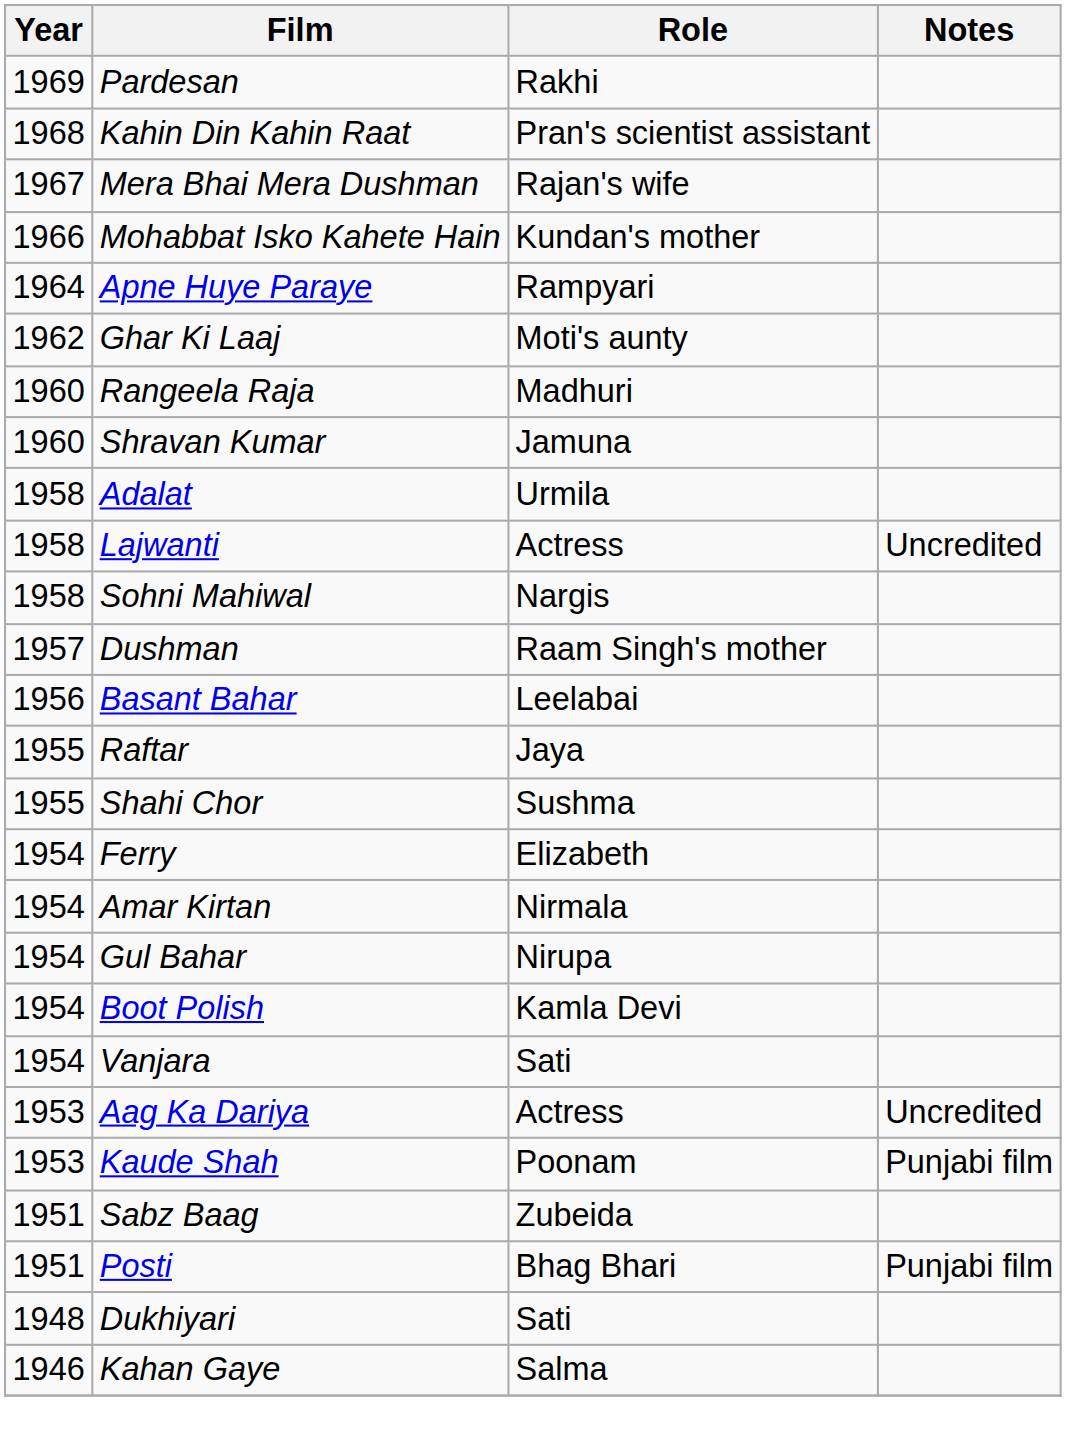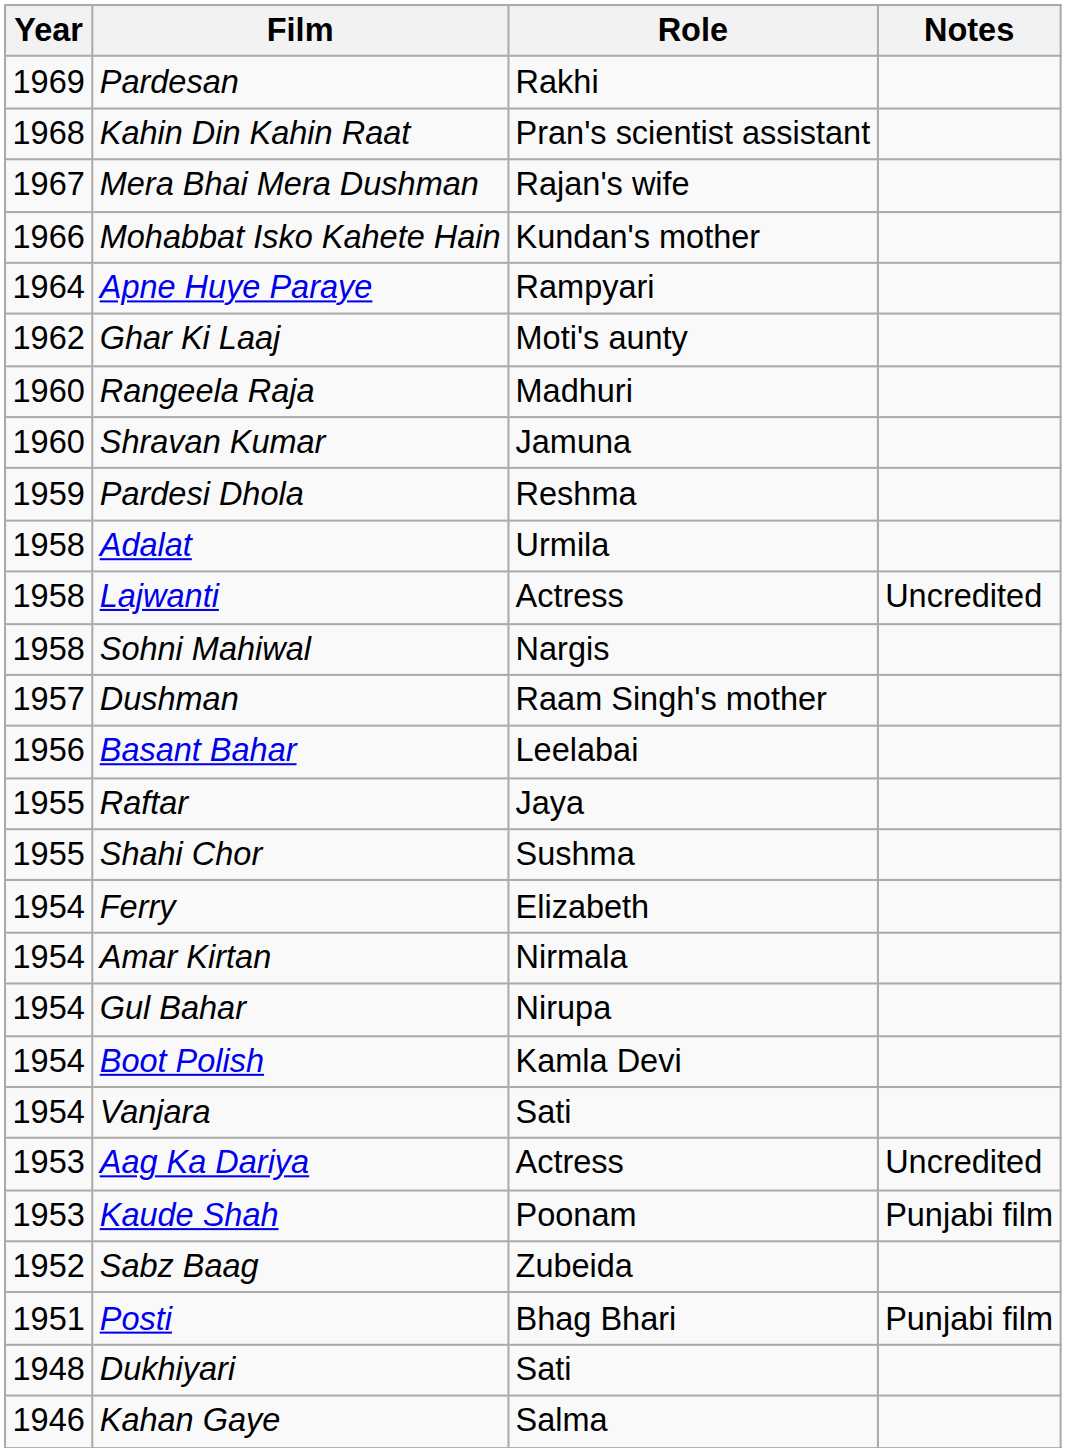+ row: 1959 | Pardesi Dhola | Reshma
Sabz Baag | Year: 1951 -> 1952
